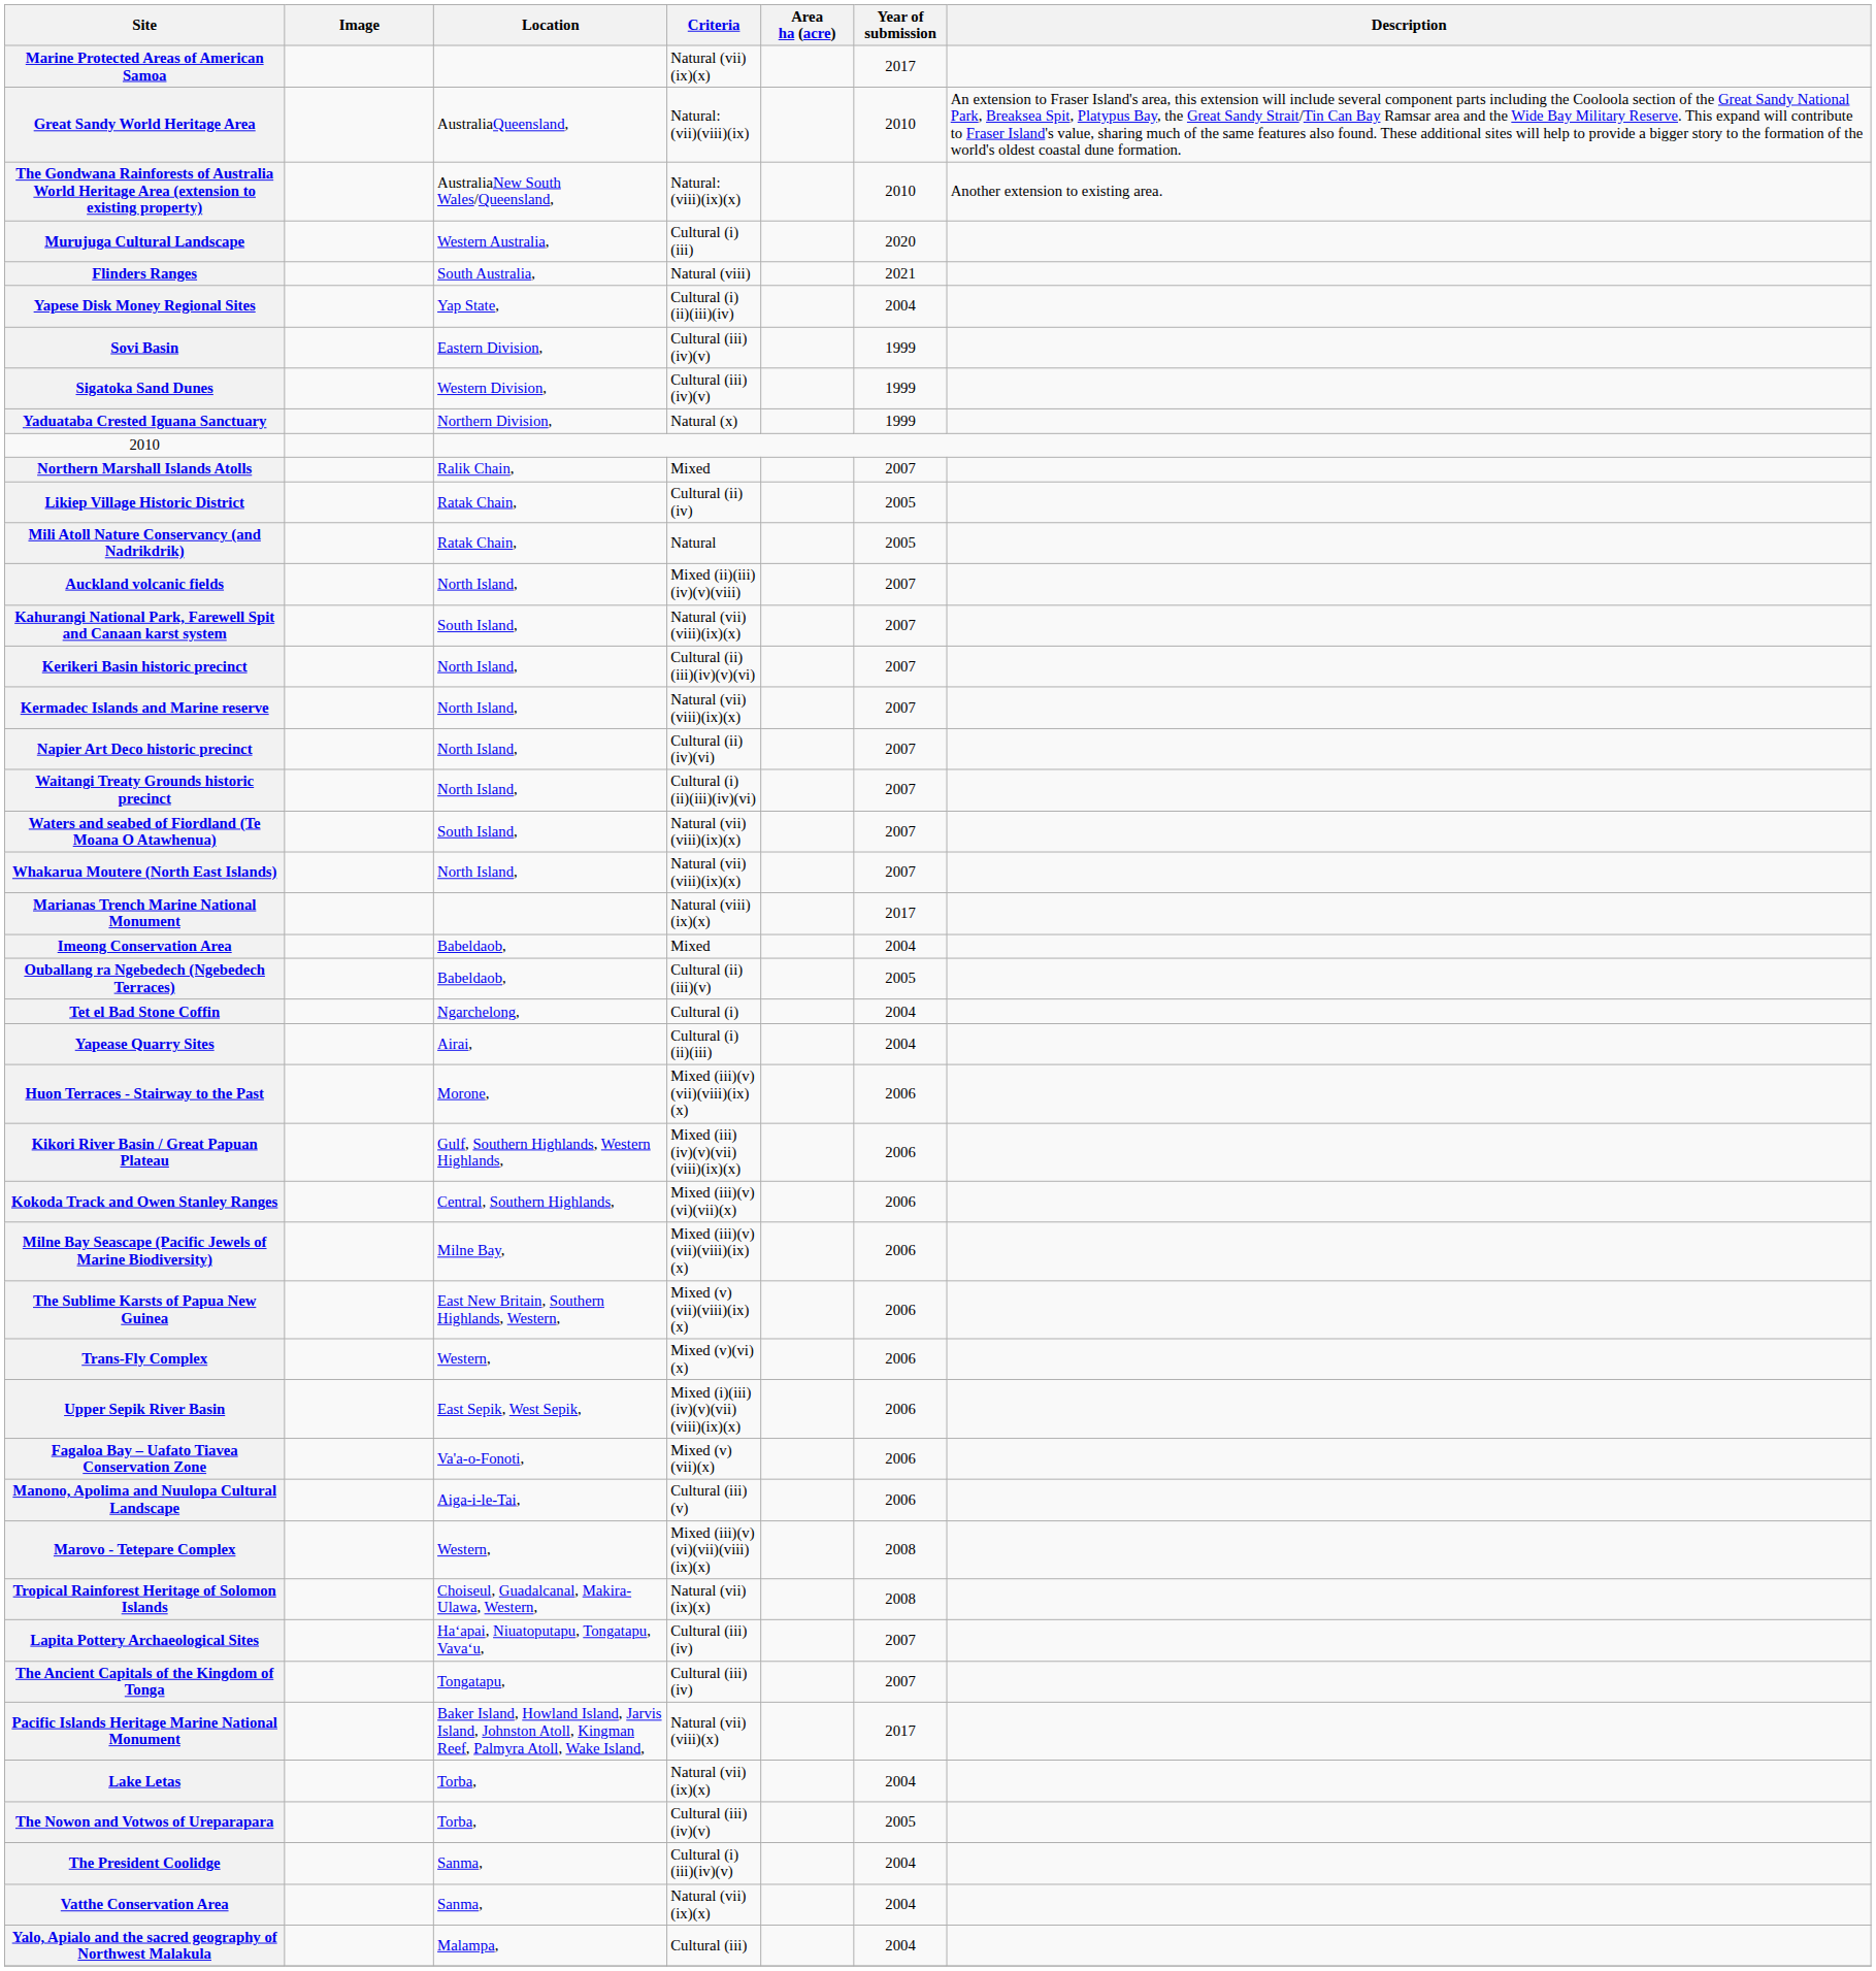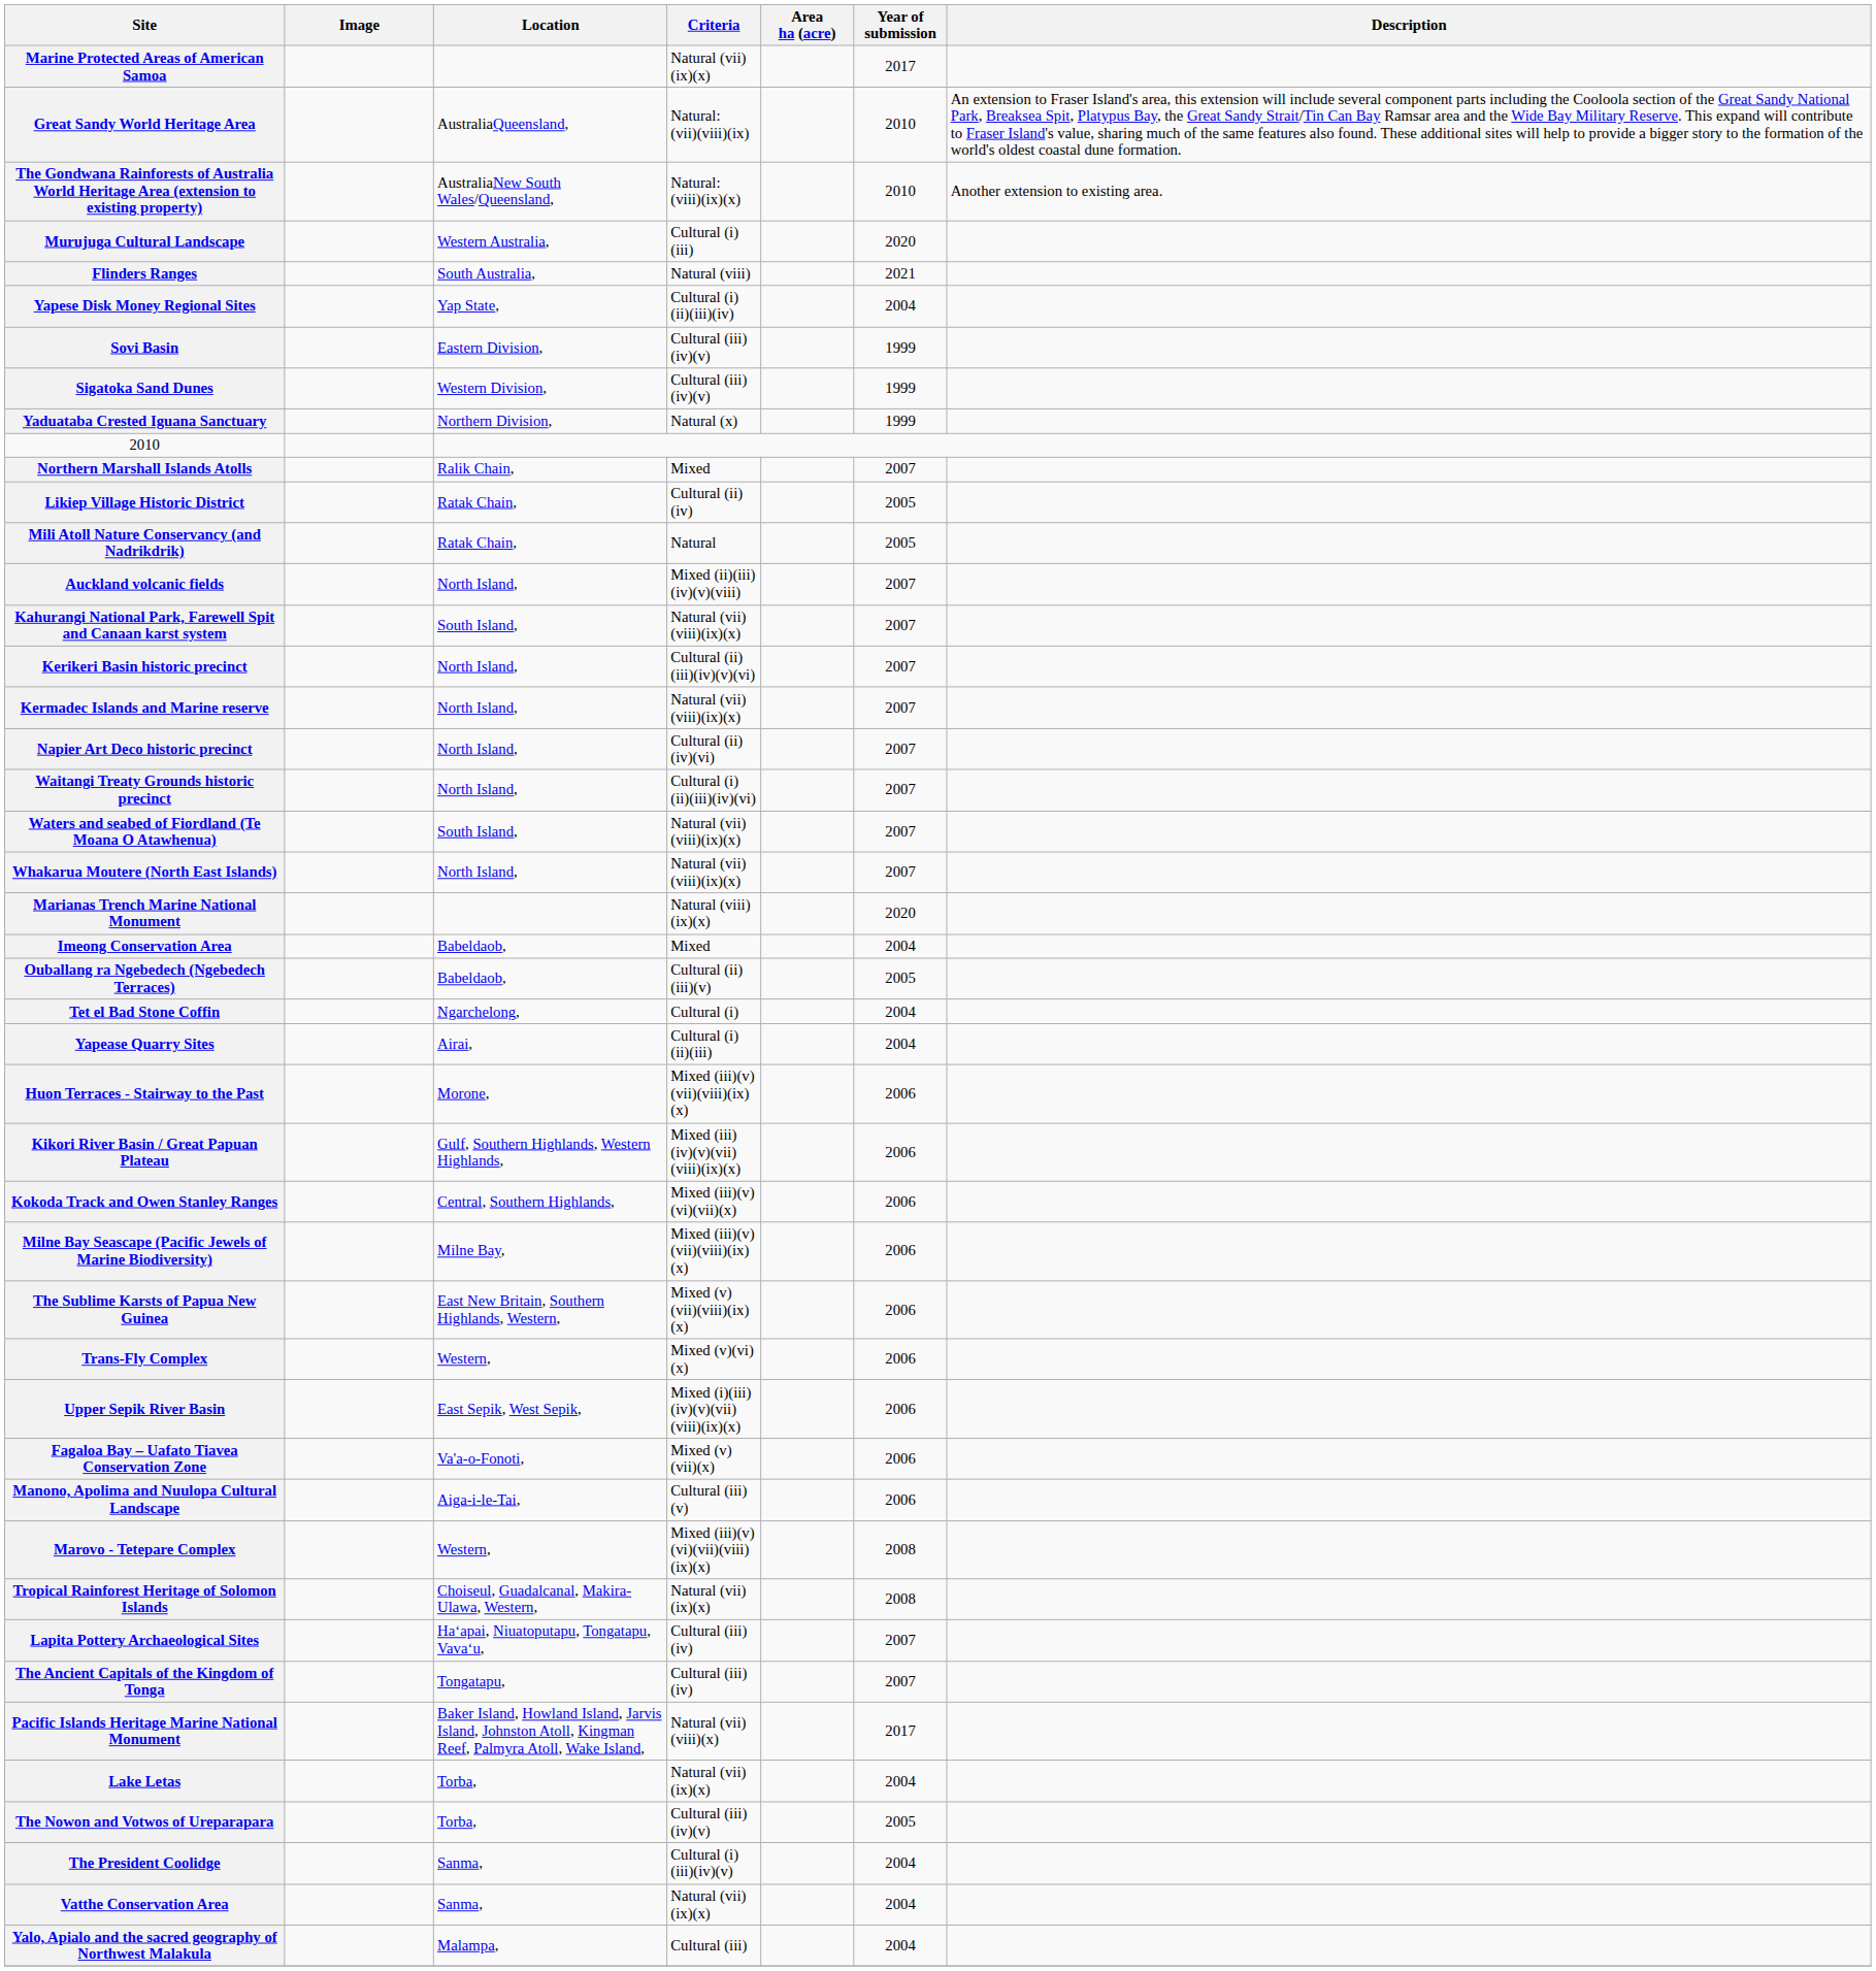Marianas Trench Marine National Monument | Year of submission: 2017 -> 2020
